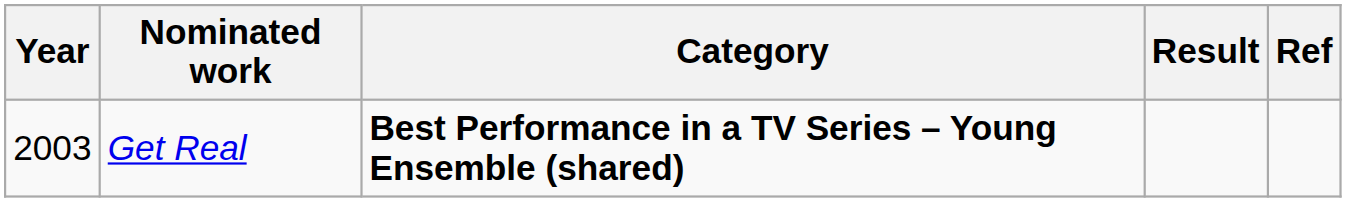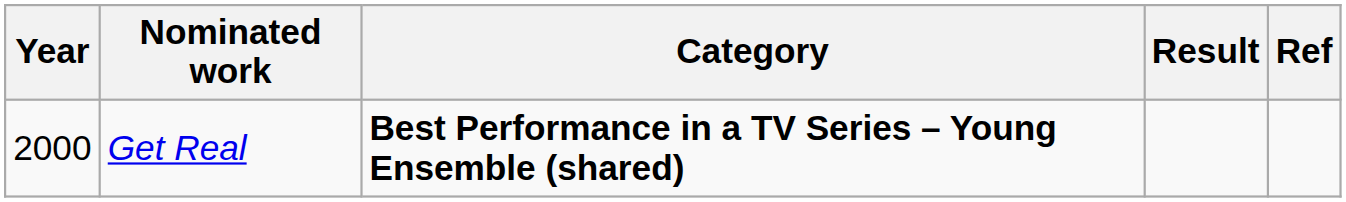Get Real | Year: 2003 -> 2000
